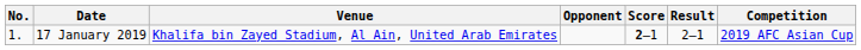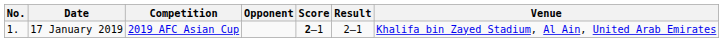columns swapped: Venue <-> Competition
